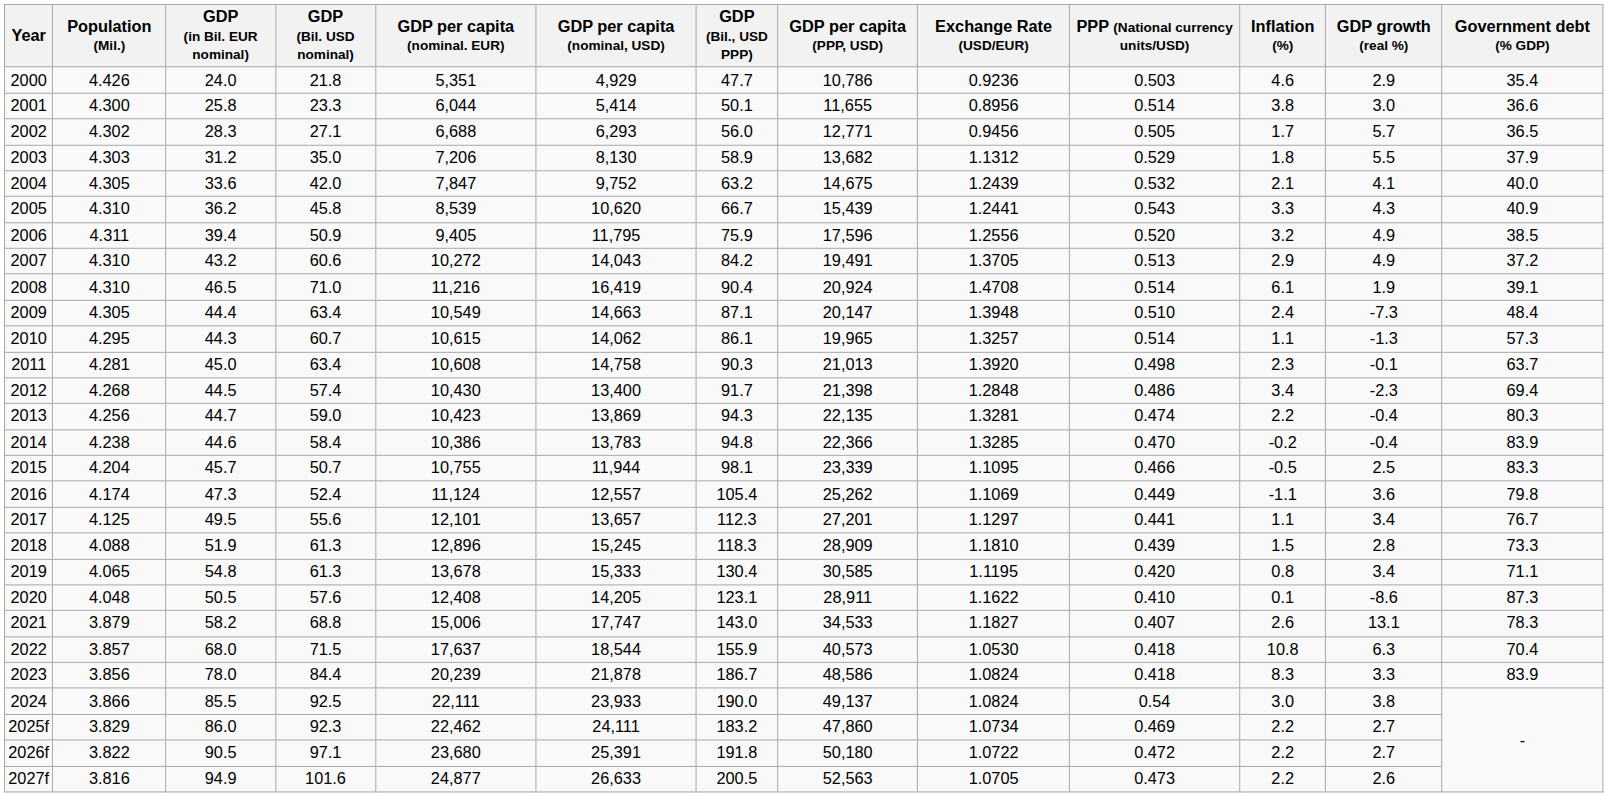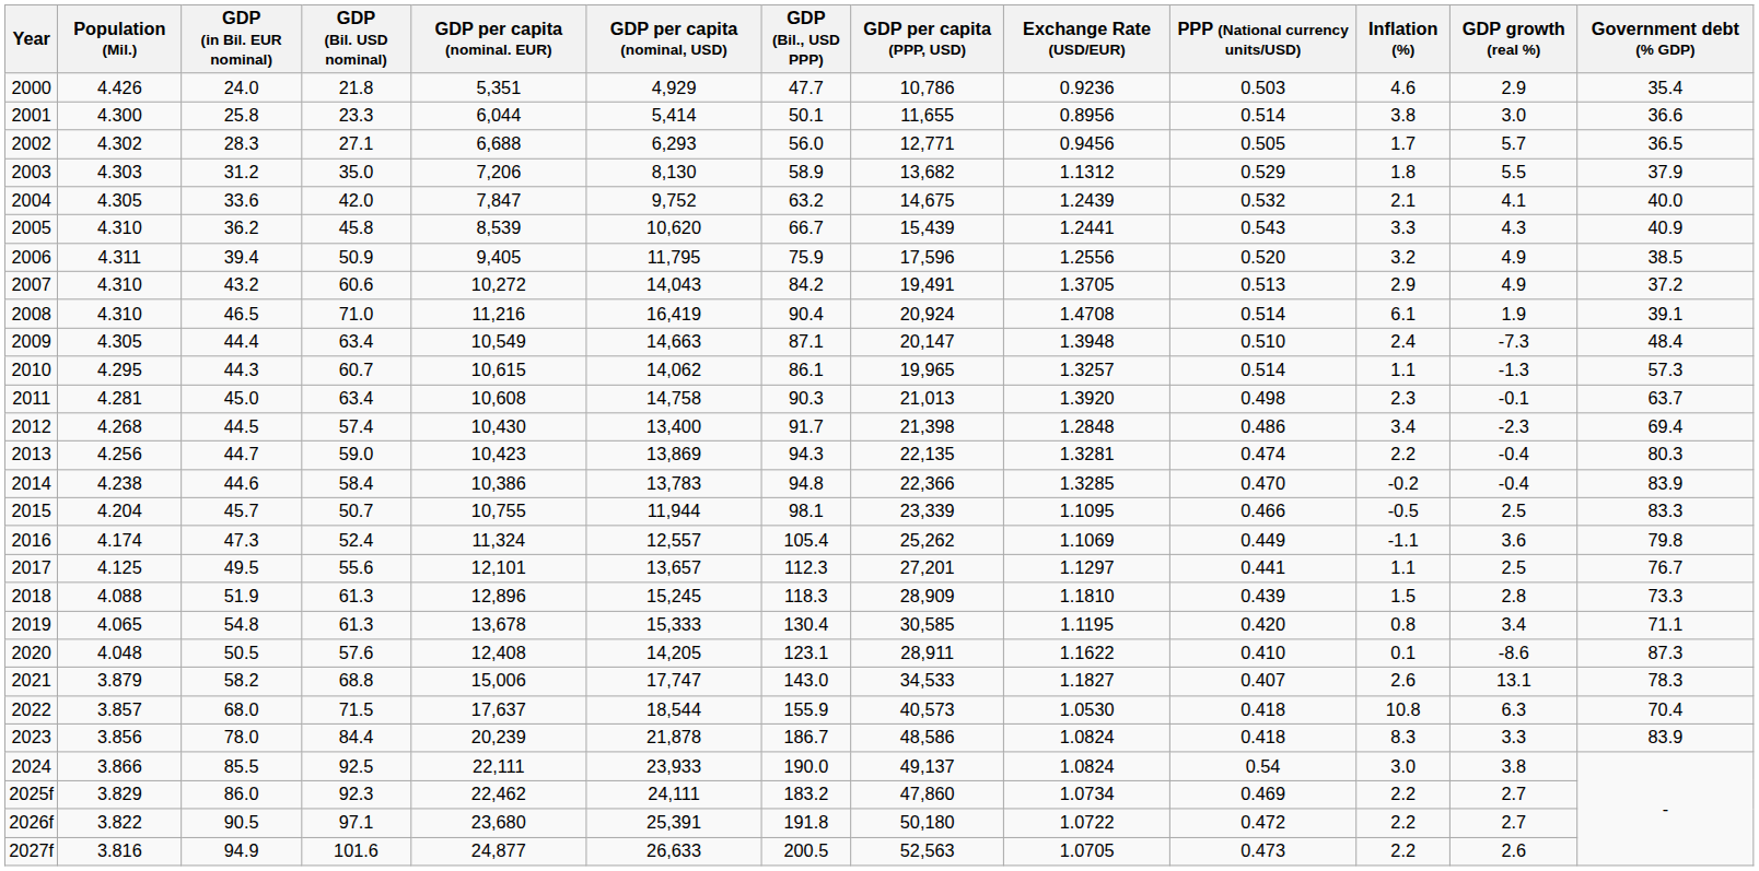2016 | GDP per capita (nominal. EUR): 11,124 -> 11,324
2017 | GDP growth (real %): 3.4 -> 2.5
